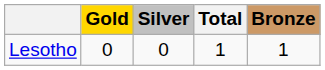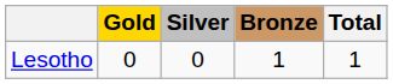columns swapped: Bronze <-> Total
